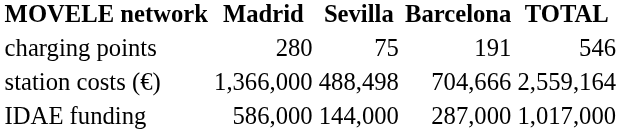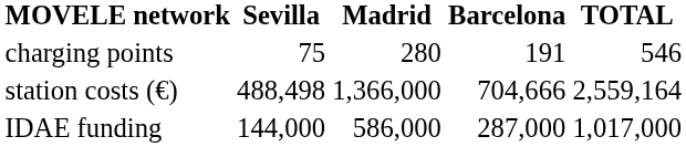columns swapped: Sevilla <-> Madrid
